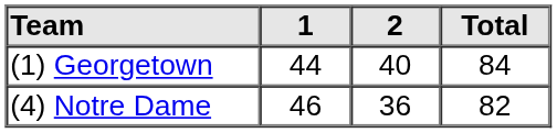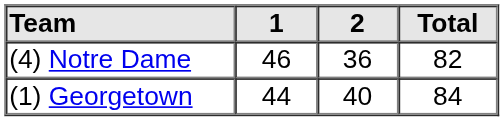rows swapped: (4) Notre Dame <-> (1) Georgetown
